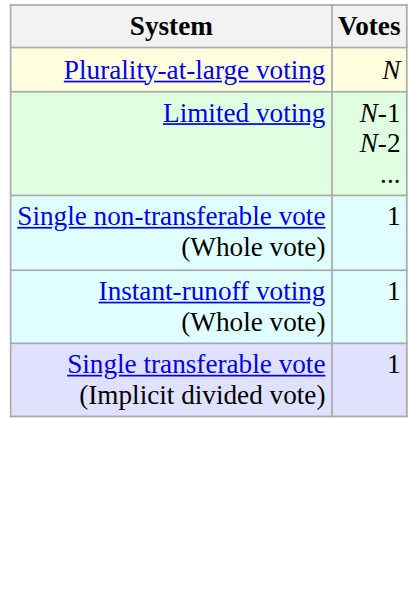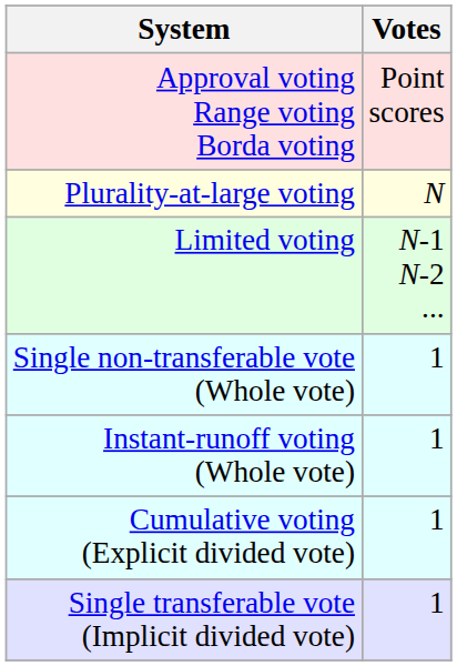+ row: Approval voting Range voting Borda voting | Point scores
+ row: Cumulative voting (Explicit divided vote) | 1
